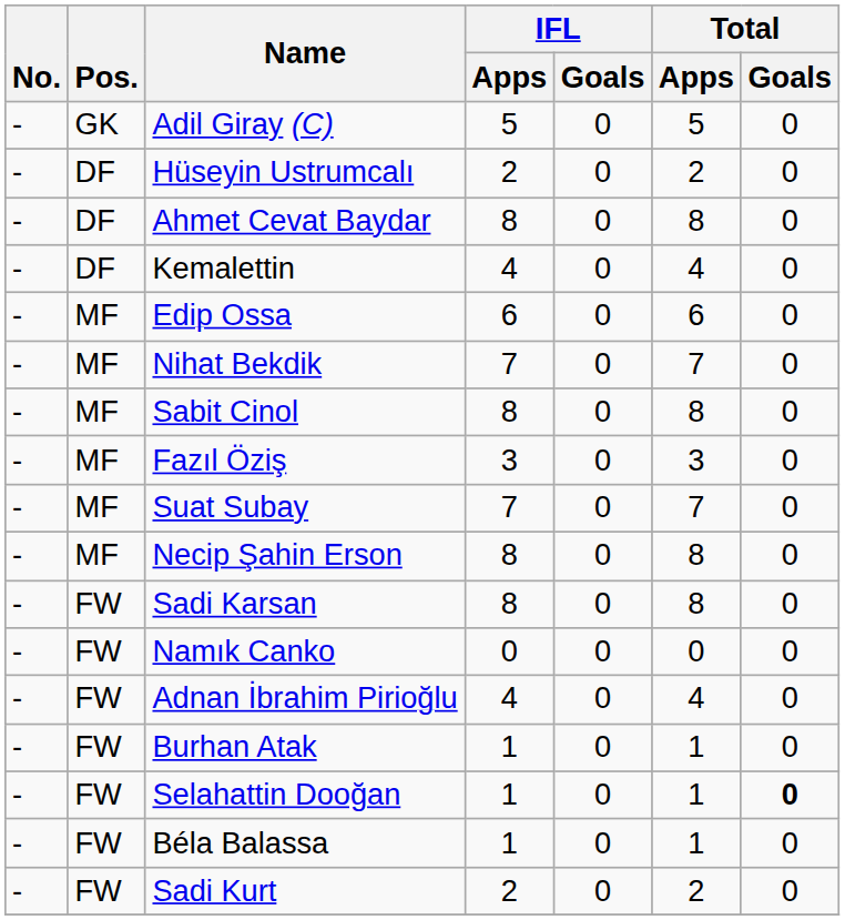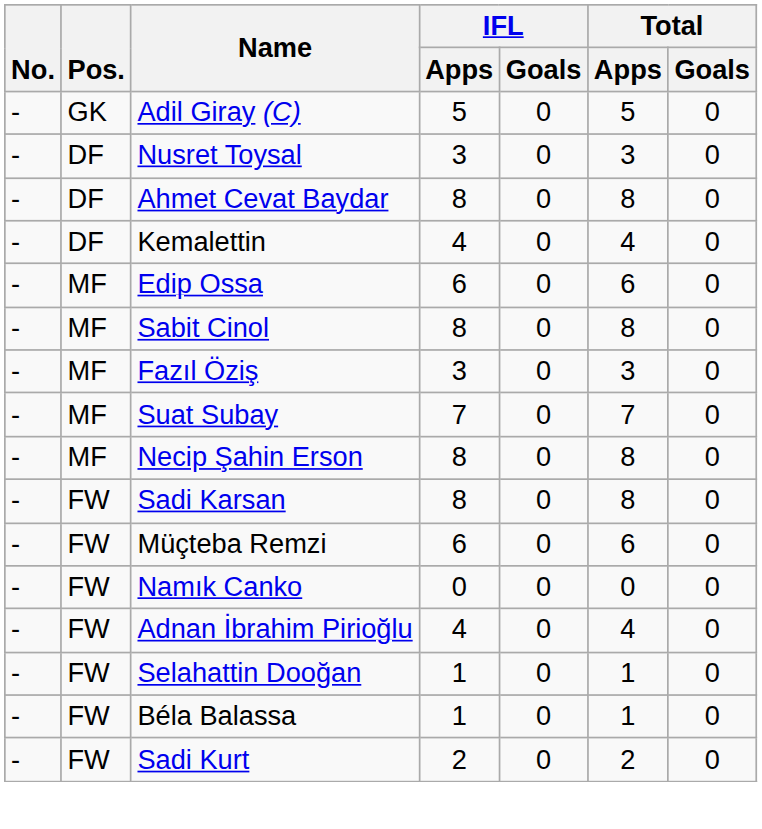+ row: - | DF | Nusret Toysal | 3 | 0 | 3 | 0
- row: - | DF | Hüseyin Ustrumcalı | 2 | 0 | 2 | 0
- row: - | MF | Nihat Bekdik | 7 | 0 | 7 | 0
+ row: - | FW | Müçteba Remzi | 6 | 0 | 6 | 0
- row: - | FW | Burhan Atak | 1 | 0 | 1 | 0
Selahattin Dooğan | Total / Goals: bold -> normal
